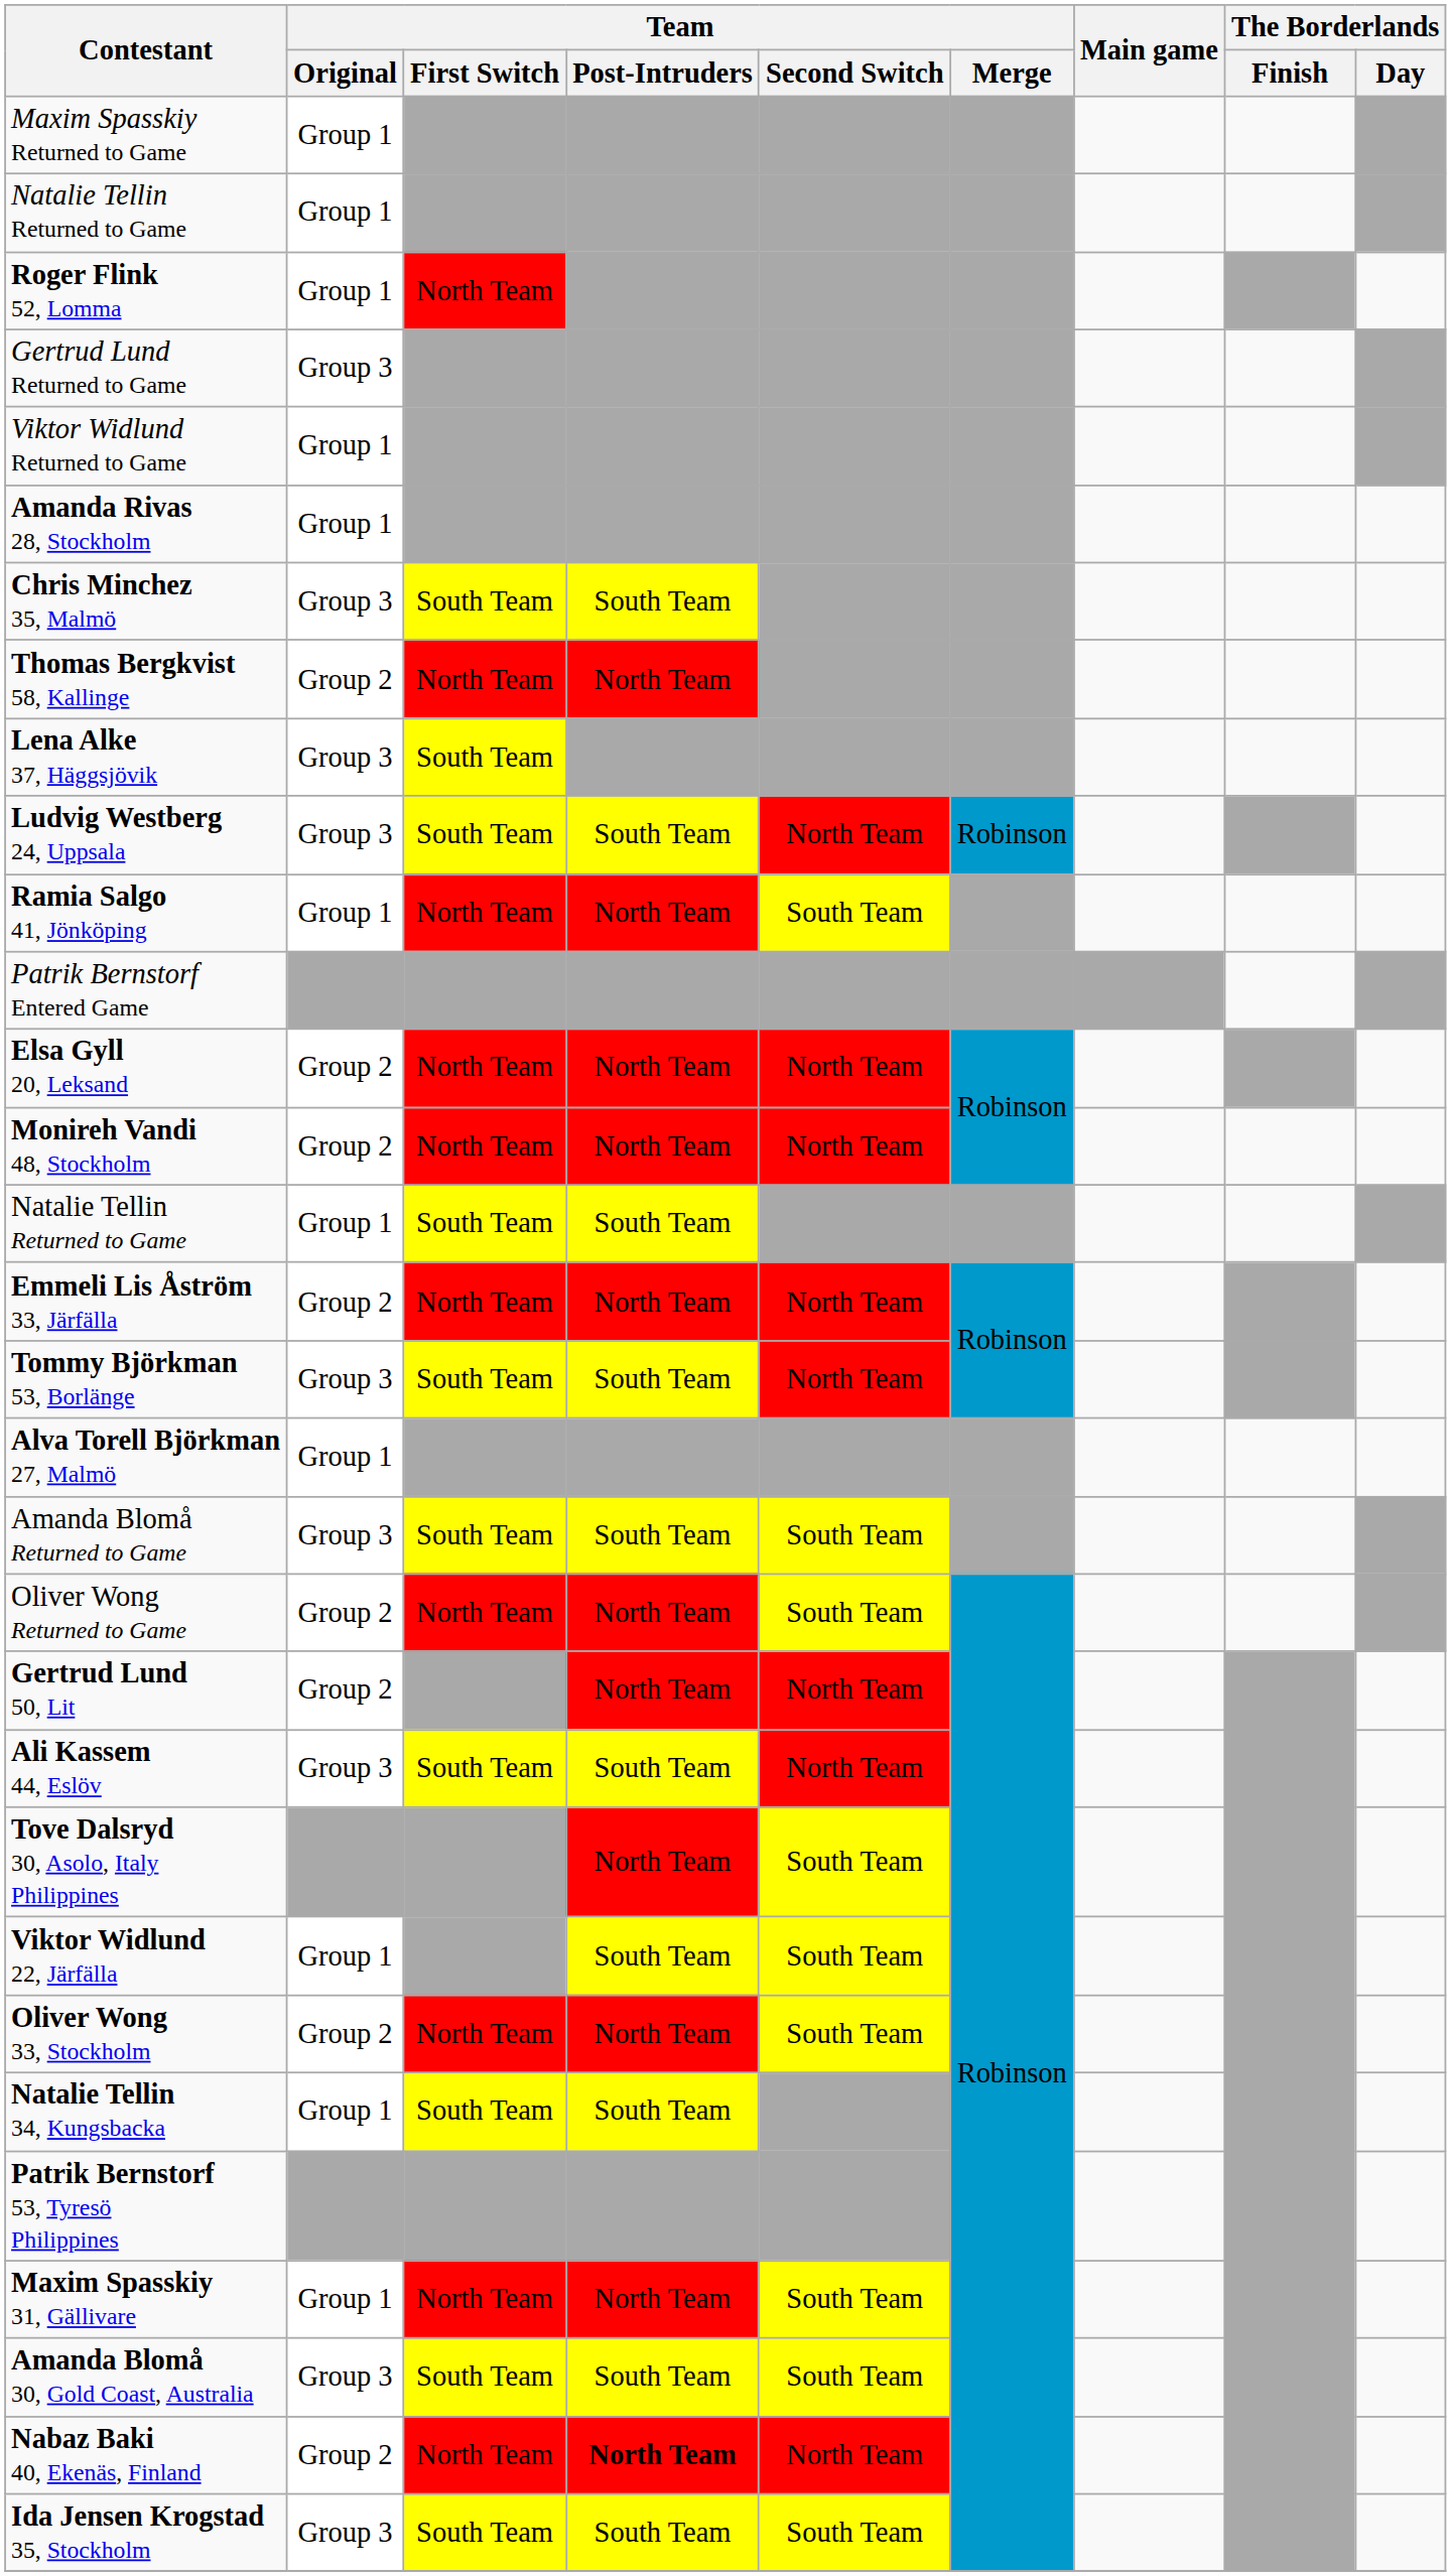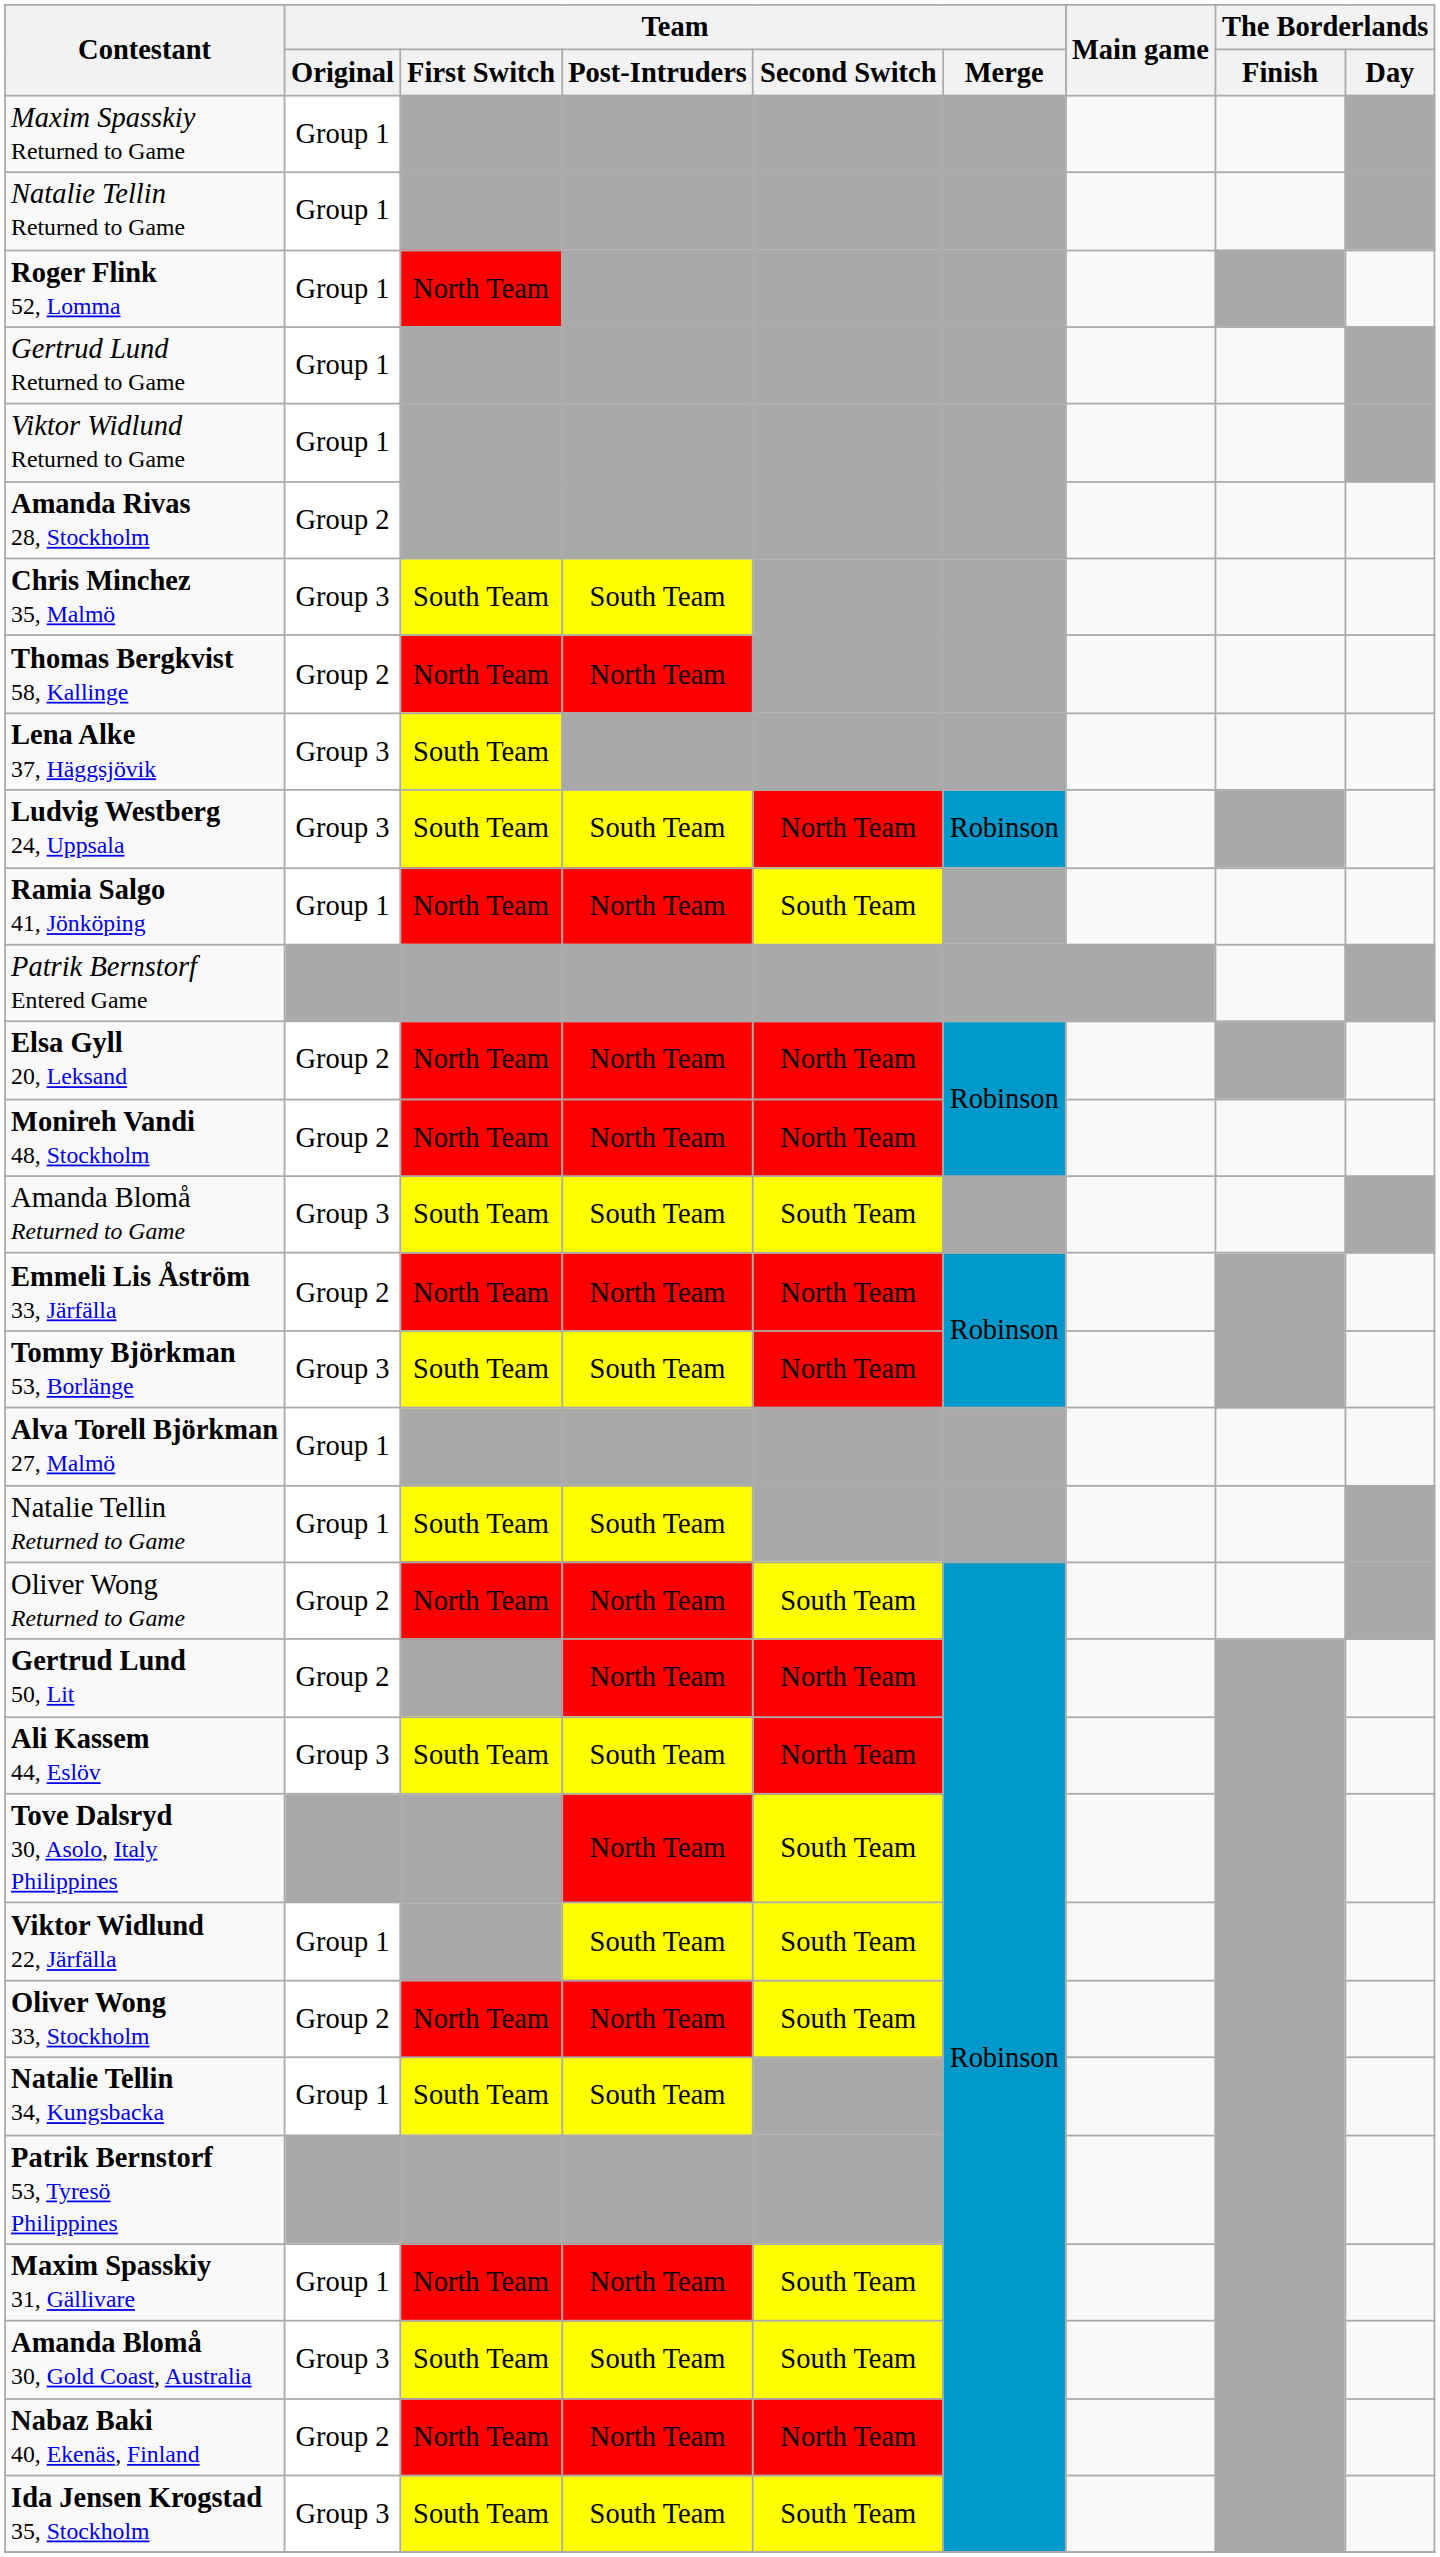Gertrud Lund Returned to Game | Team / Original: Group 3 -> Group 1
Amanda Rivas 28, Stockholm | Team / Original: Group 1 -> Group 2
rows swapped: Amanda Blomå Returned to Game <-> Natalie Tellin Returned to Game / South Team
Nabaz Baki 40, Ekenäs, Finland | Team / Post-Intruders: bold -> normal
